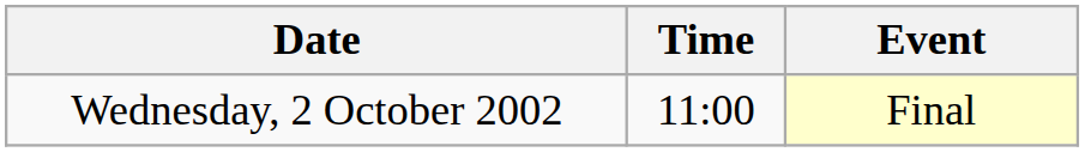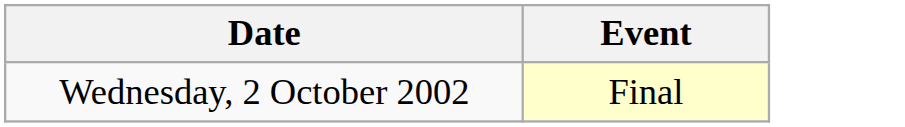- column: Time | 11:00
